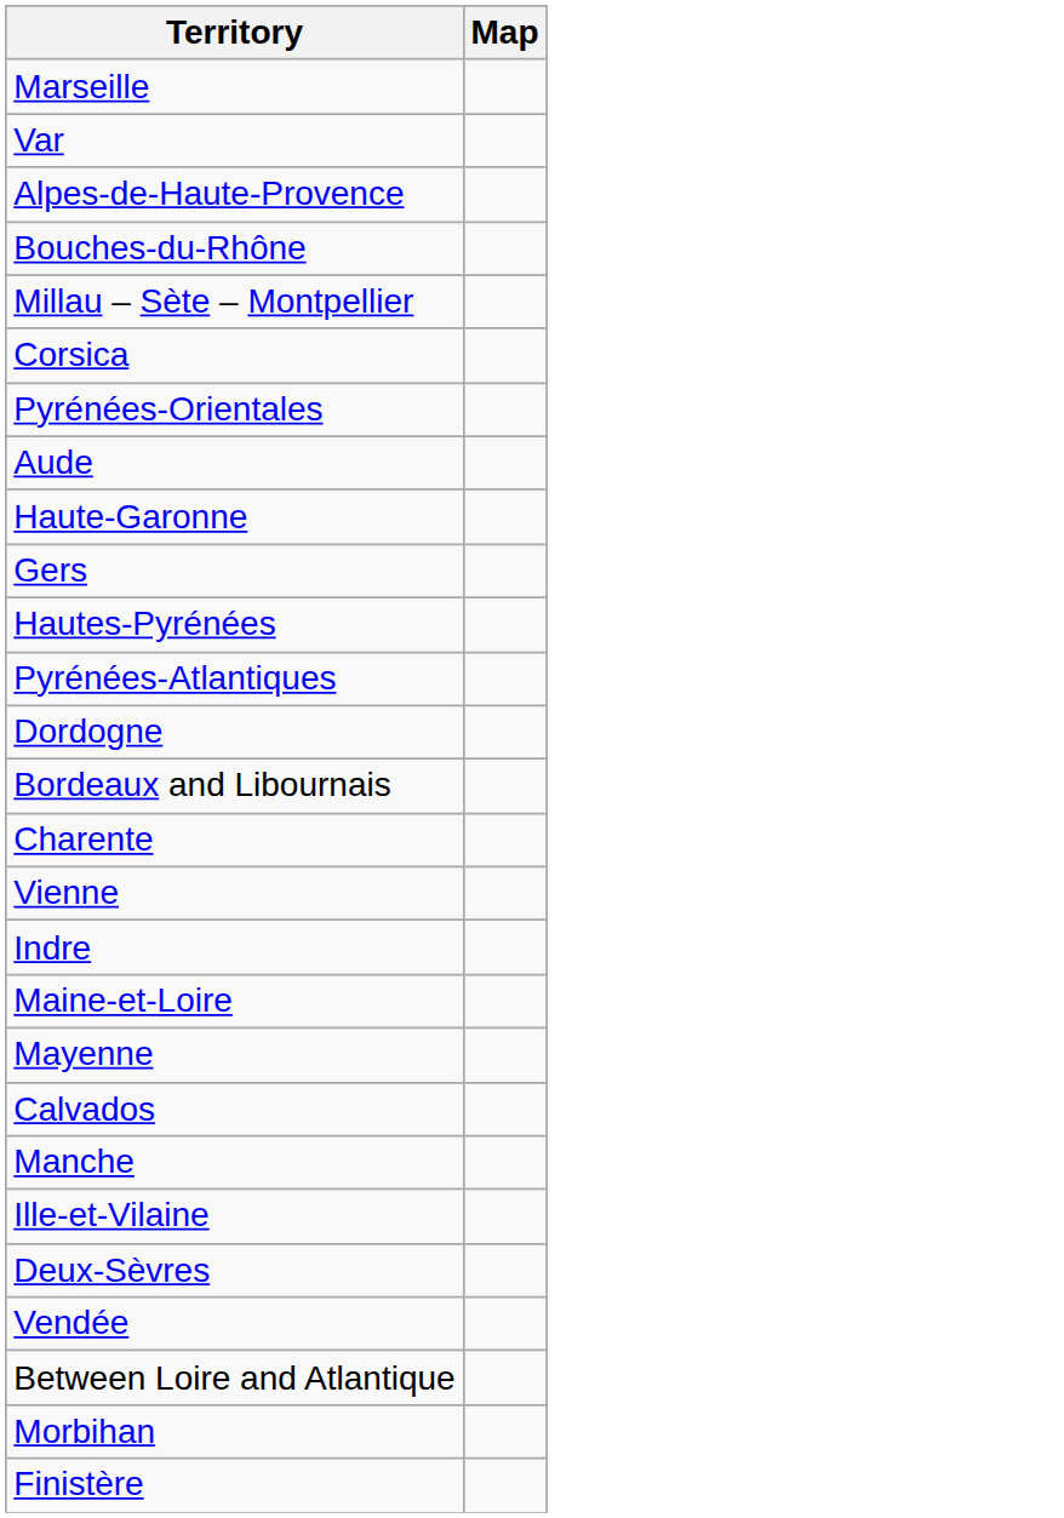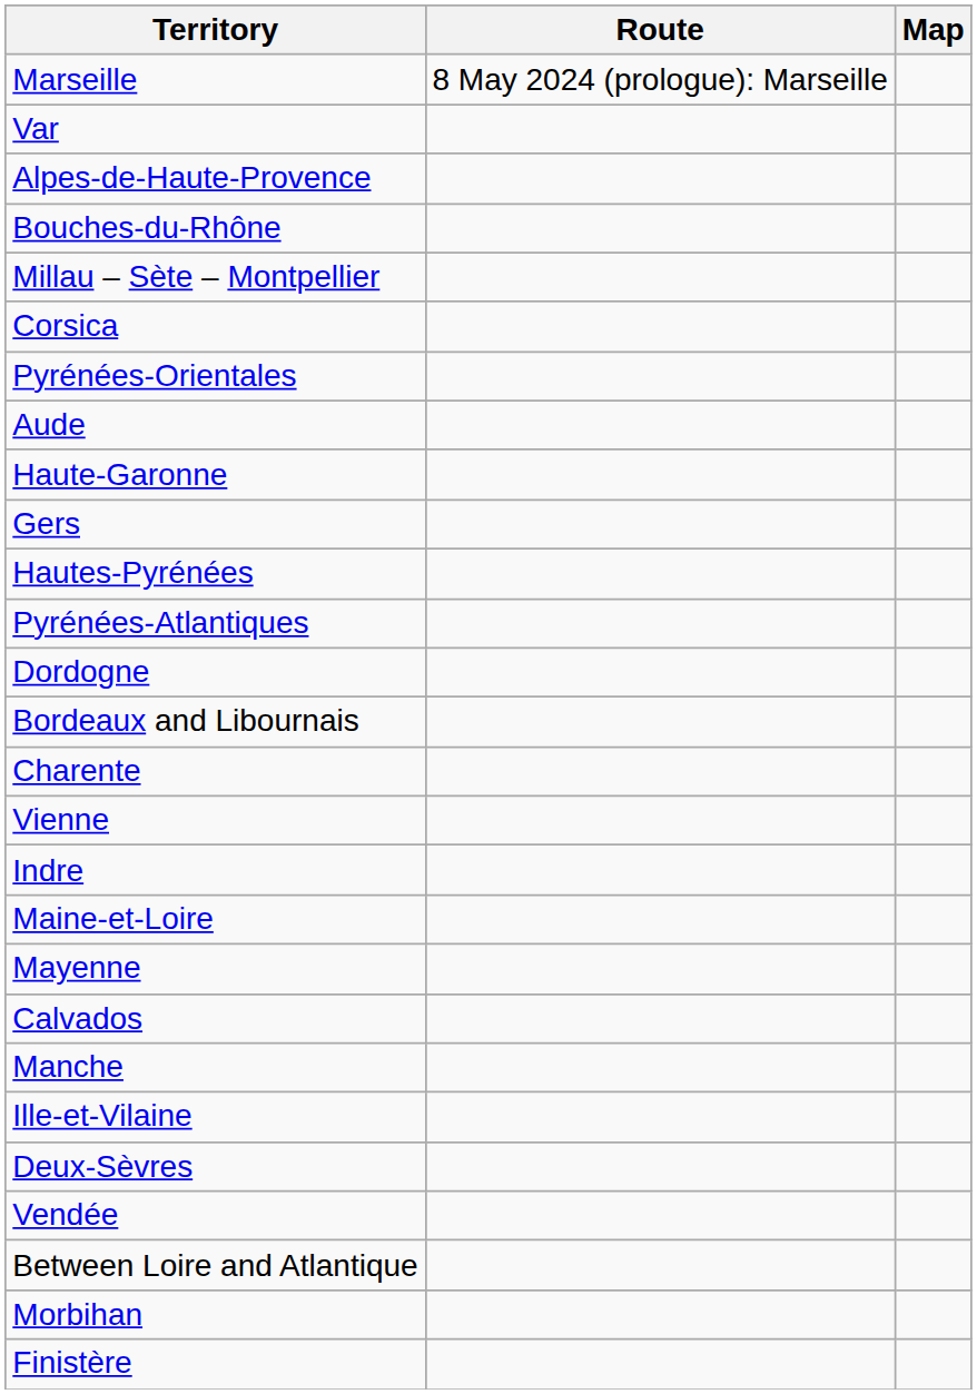+ column: Route | 8 May 2024 (prologue): Marseille
